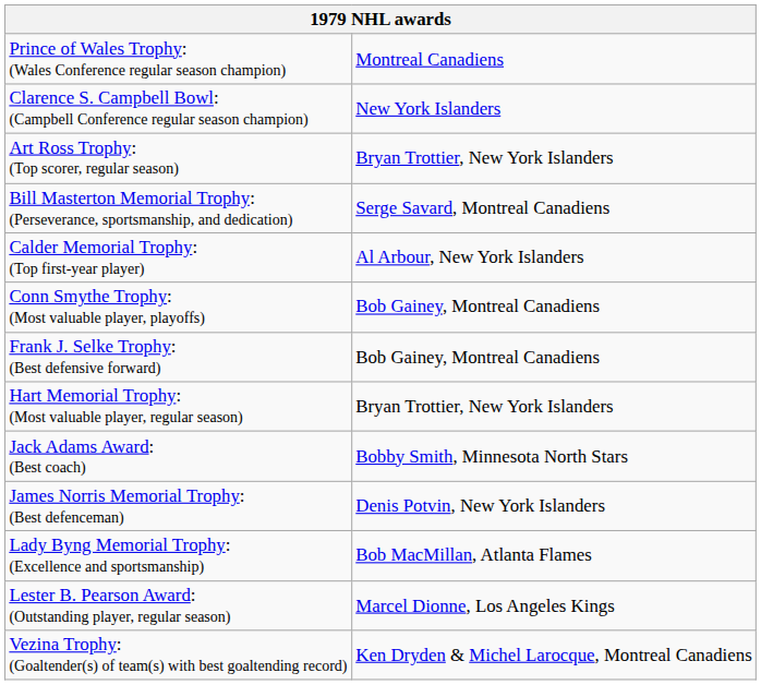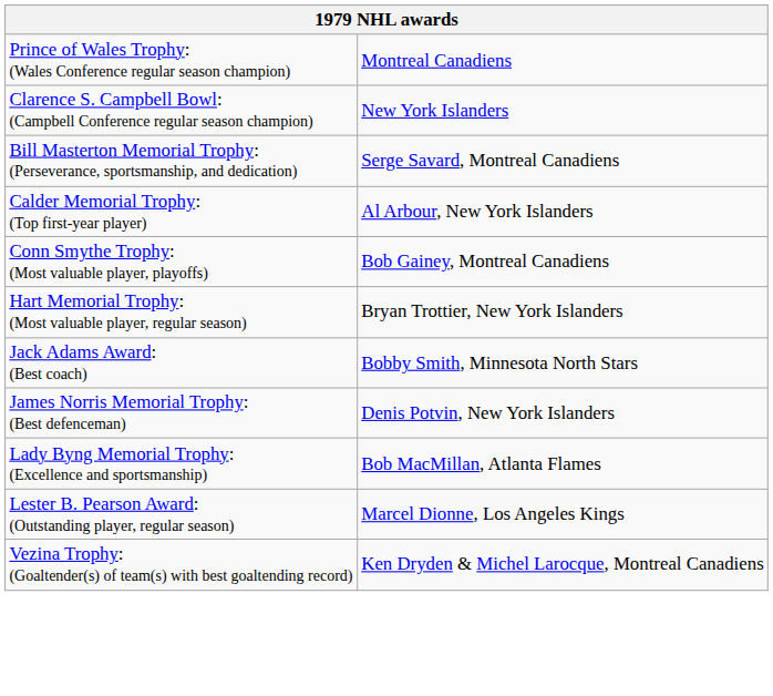- row: Art Ross Trophy: (Top scorer, regular season) | Bryan Trottier, New York Islanders
- row: Frank J. Selke Trophy: (Best defensive forward) | Bob Gainey, Montreal Canadiens
